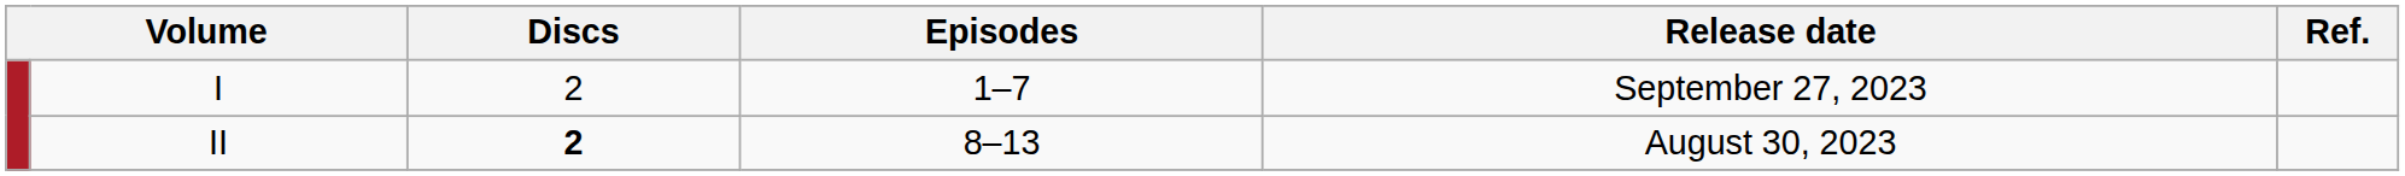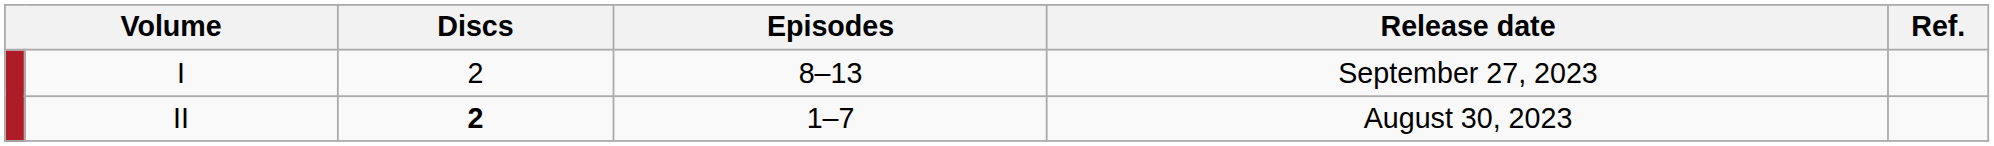I | Episodes: 1–7 -> 8–13
II | Episodes: 8–13 -> 1–7
